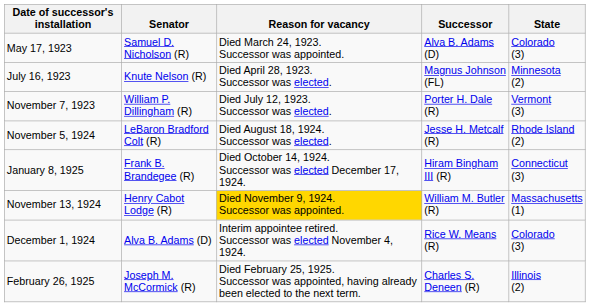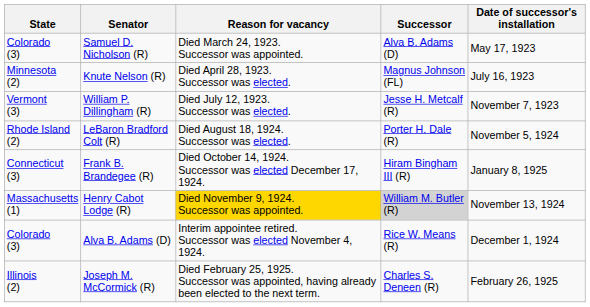columns swapped: State <-> Date of successor's installation
William P. Dillingham (R) | Successor: Porter H. Dale (R) -> Jesse H. Metcalf (R)
LeBaron Bradford Colt (R) | Successor: Jesse H. Metcalf (R) -> Porter H. Dale (R)
Henry Cabot Lodge (R) | Successor: no background -> lightgrey background
